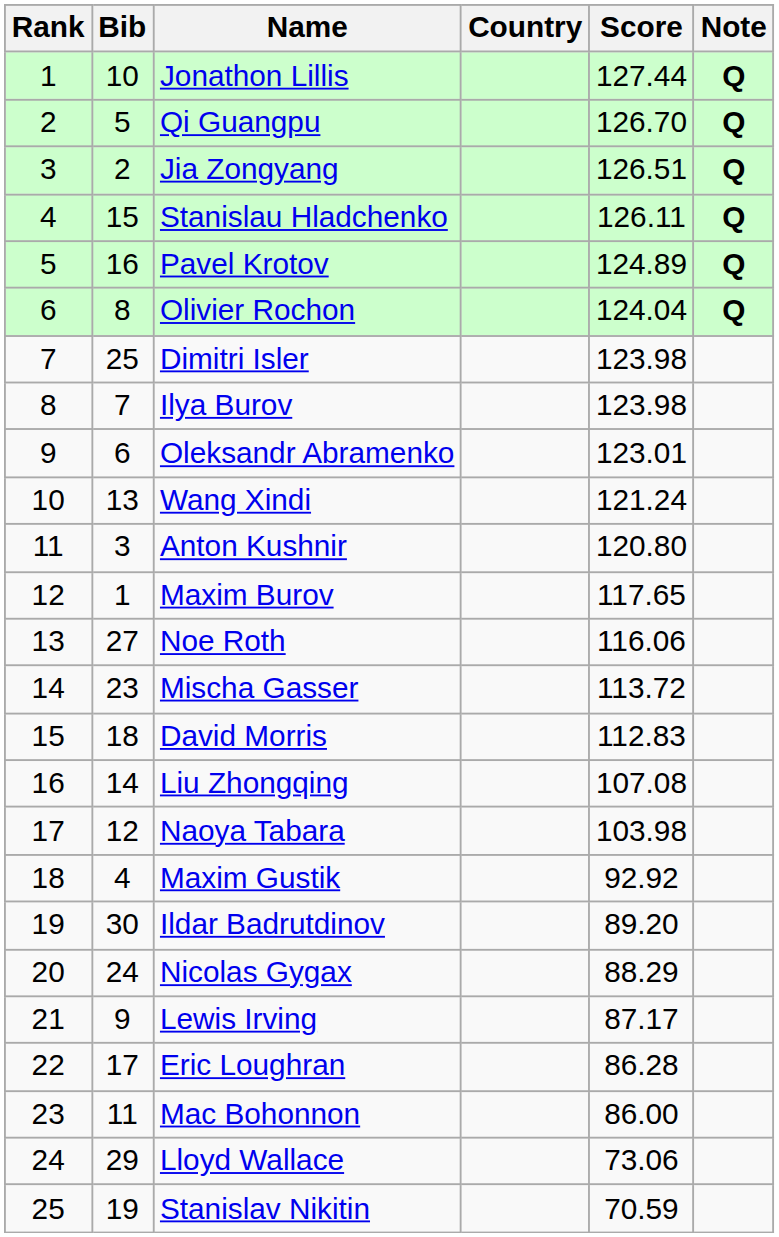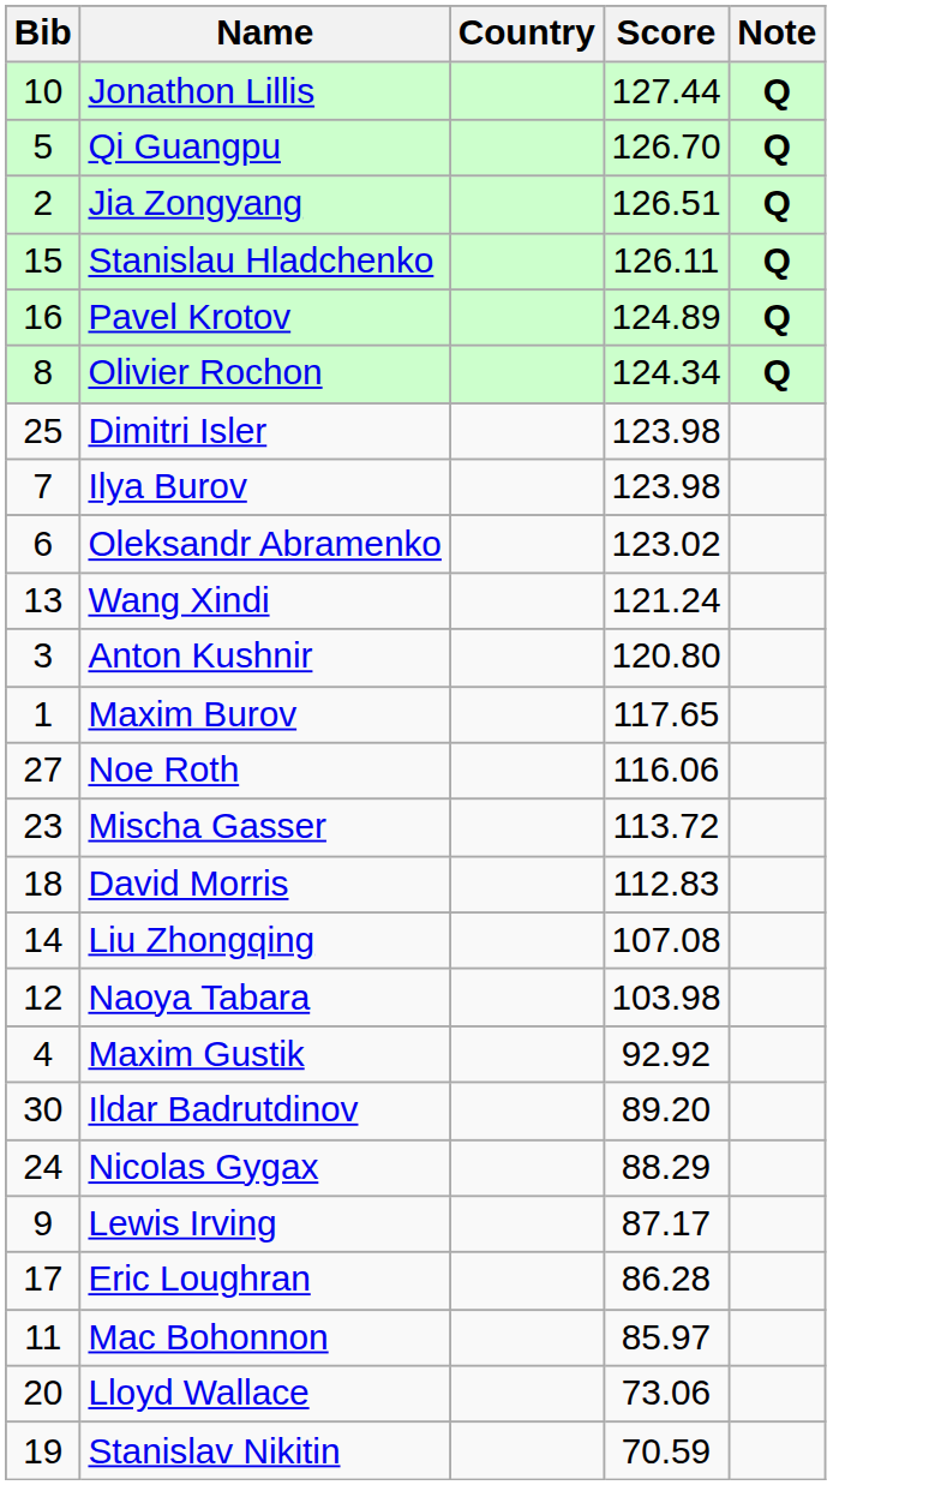- column: Rank | 1 | 2 | 3 | 4 | 5 | 6 | 7 | 8 | 9 | 10 | 11 | 12 | 13 | 14 | 15 | 16 | 17 | 18 | 19 | 20 | 21 | 22 | 23 | 24 | 25
Olivier Rochon | Score: 124.04 -> 124.34
Oleksandr Abramenko | Score: 123.01 -> 123.02
Mac Bohonnon | Score: 86.00 -> 85.97
Lloyd Wallace | Bib: 29 -> 20
